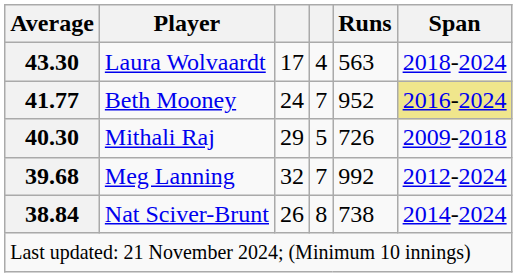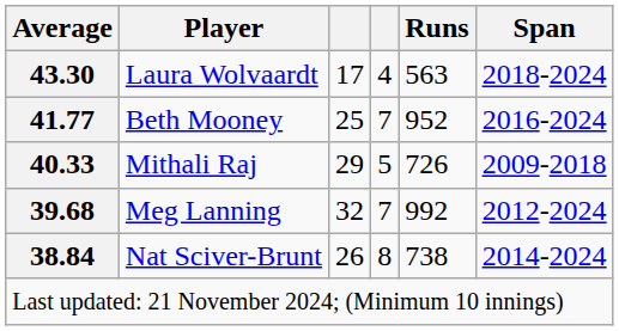Beth Mooney | column 3: 24 -> 25
Beth Mooney | Span: khaki background -> no background
Mithali Raj | Average: 40.30 -> 40.33
